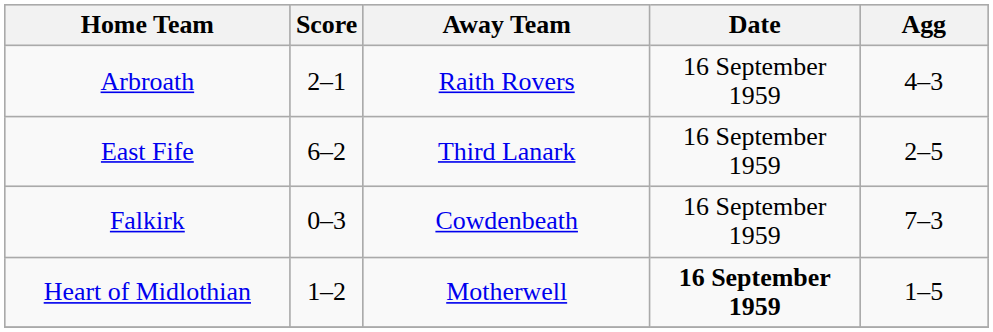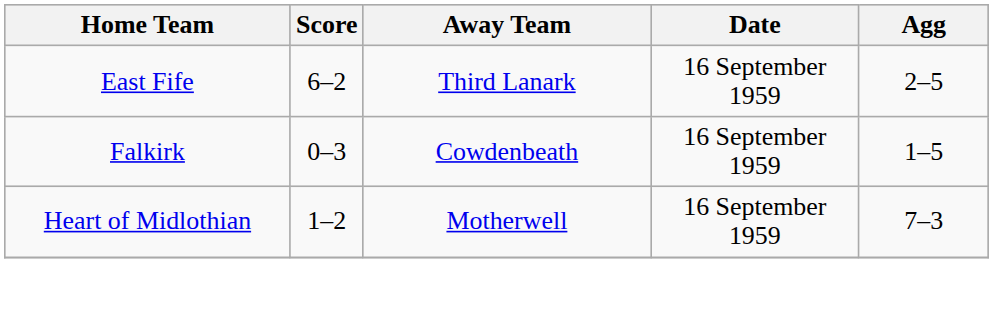- row: Arbroath | 2–1 | Raith Rovers | 16 September 1959 | 4–3
Falkirk | Agg: 7–3 -> 1–5
Heart of Midlothian | Date: bold -> normal
Heart of Midlothian | Agg: 1–5 -> 7–3
